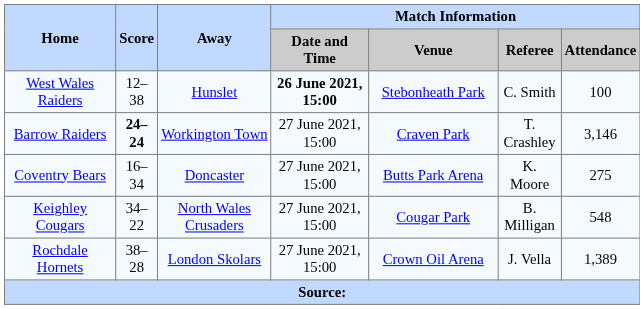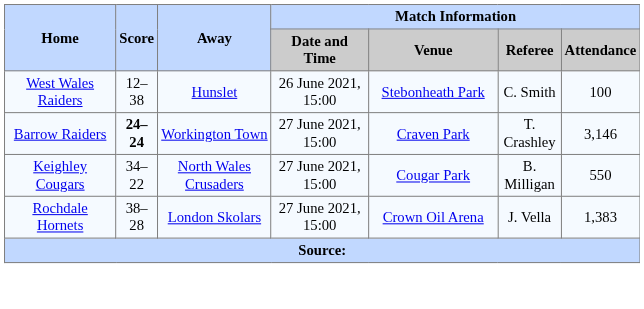West Wales Raiders | Match Information / Date and Time: bold -> normal
- row: Coventry Bears | 16–34 | Doncaster | 27 June 2021, 15:00 | Butts Park Arena | K. Moore | 275
Keighley Cougars | Match Information / Attendance: 548 -> 550
Rochdale Hornets | Match Information / Attendance: 1,389 -> 1,383
